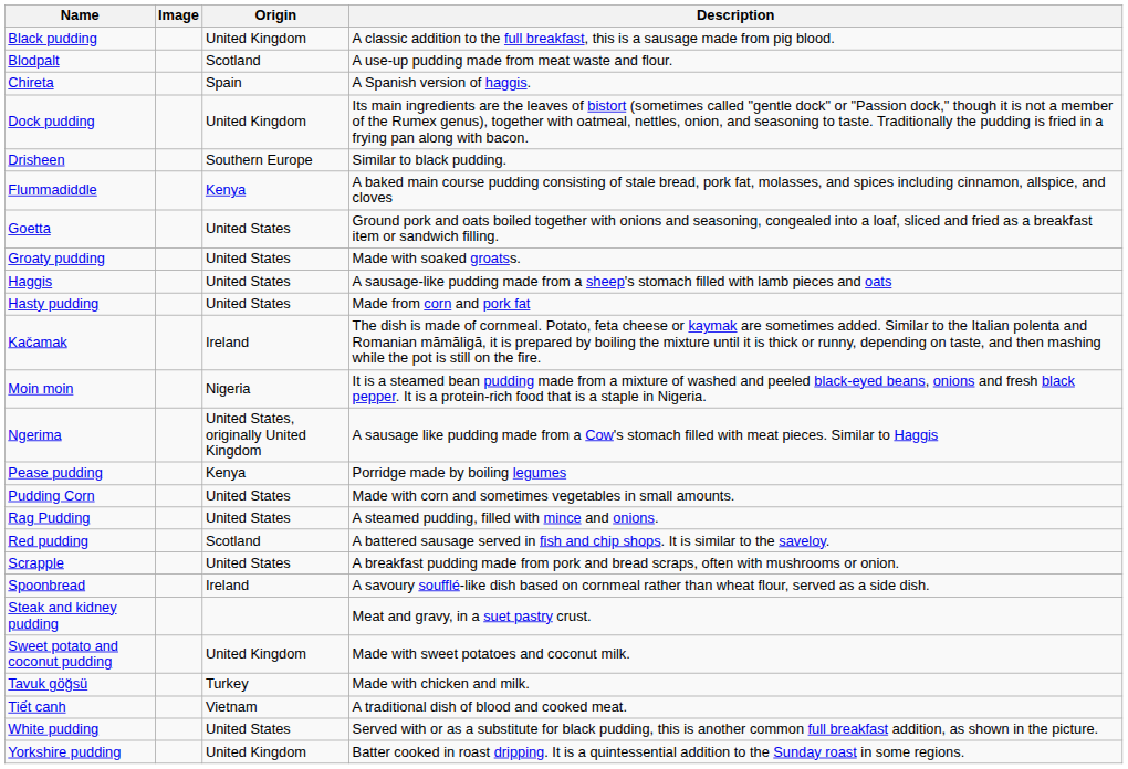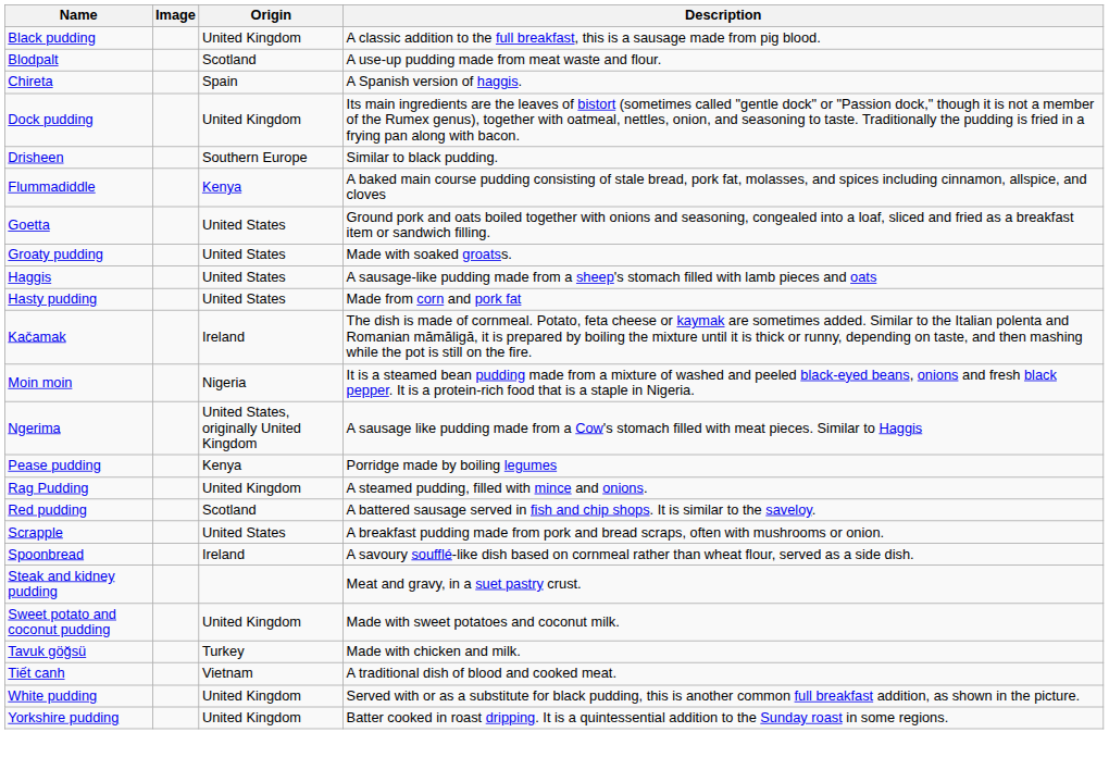- row: Pudding Corn | United States | Made with corn and sometimes vegetables in small amounts.
Rag Pudding | Origin: United States -> United Kingdom
White pudding | Origin: United States -> United Kingdom
